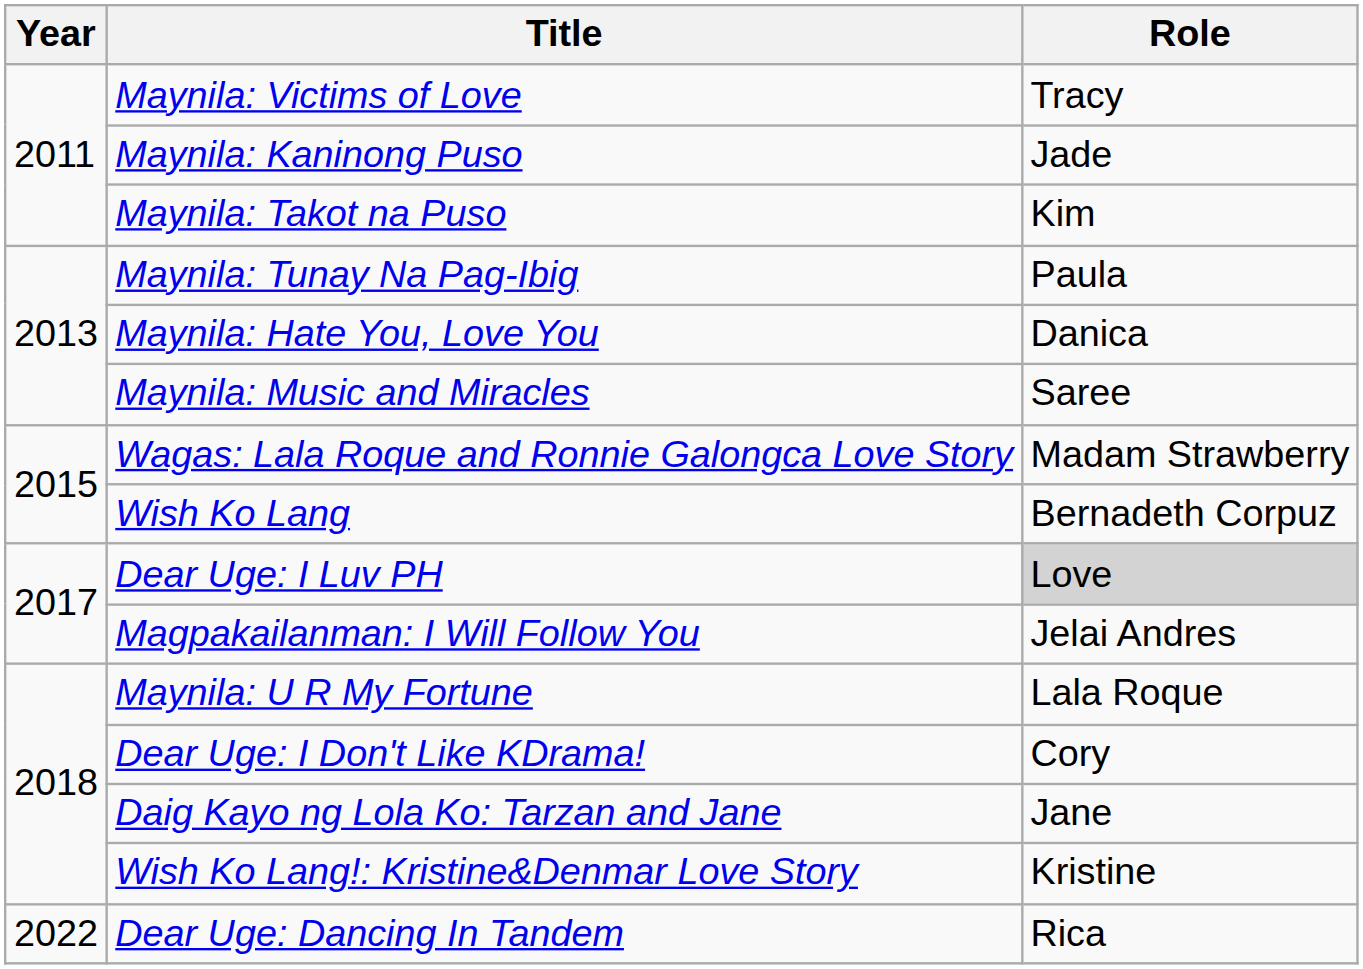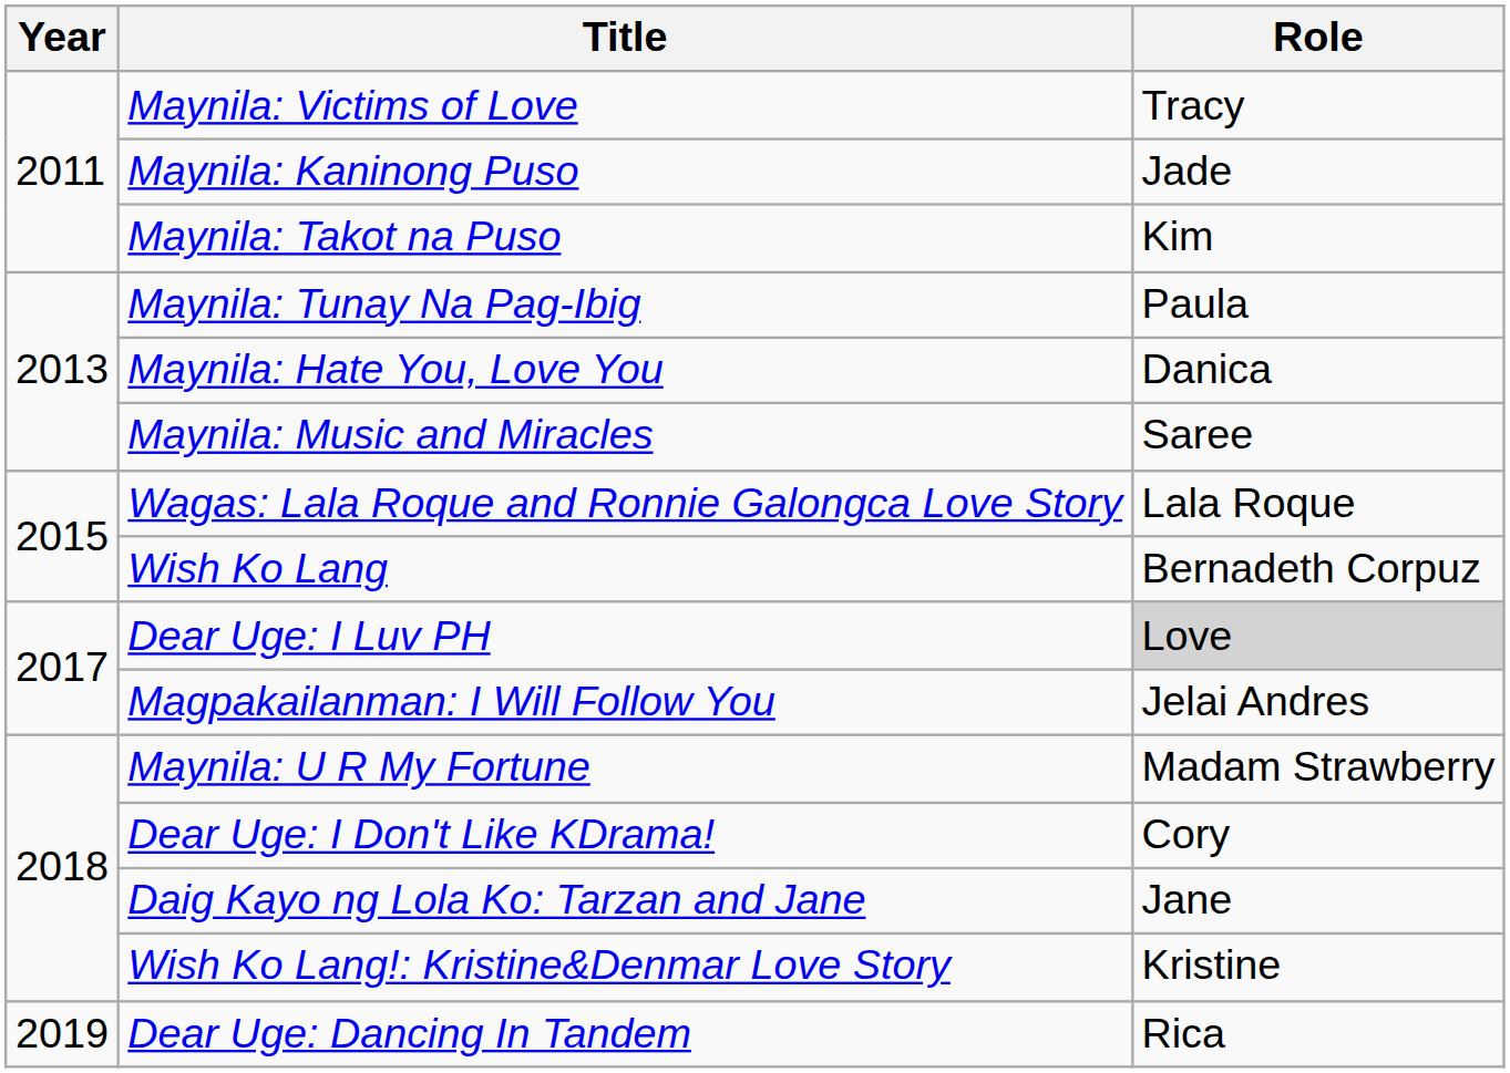Wagas: Lala Roque and Ronnie Galongca Love Story | Role: Madam Strawberry -> Lala Roque
Maynila: U R My Fortune | Role: Lala Roque -> Madam Strawberry
Dear Uge: Dancing In Tandem | Year: 2022 -> 2019
